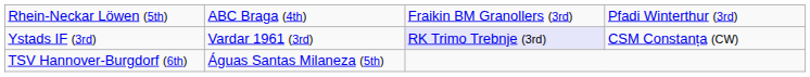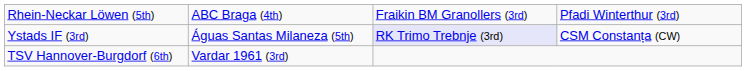Ystads IF (3rd) | column 2: Vardar 1961 (3rd) -> Águas Santas Milaneza (5th)
TSV Hannover-Burgdorf (6th) | column 2: Águas Santas Milaneza (5th) -> Vardar 1961 (3rd)
